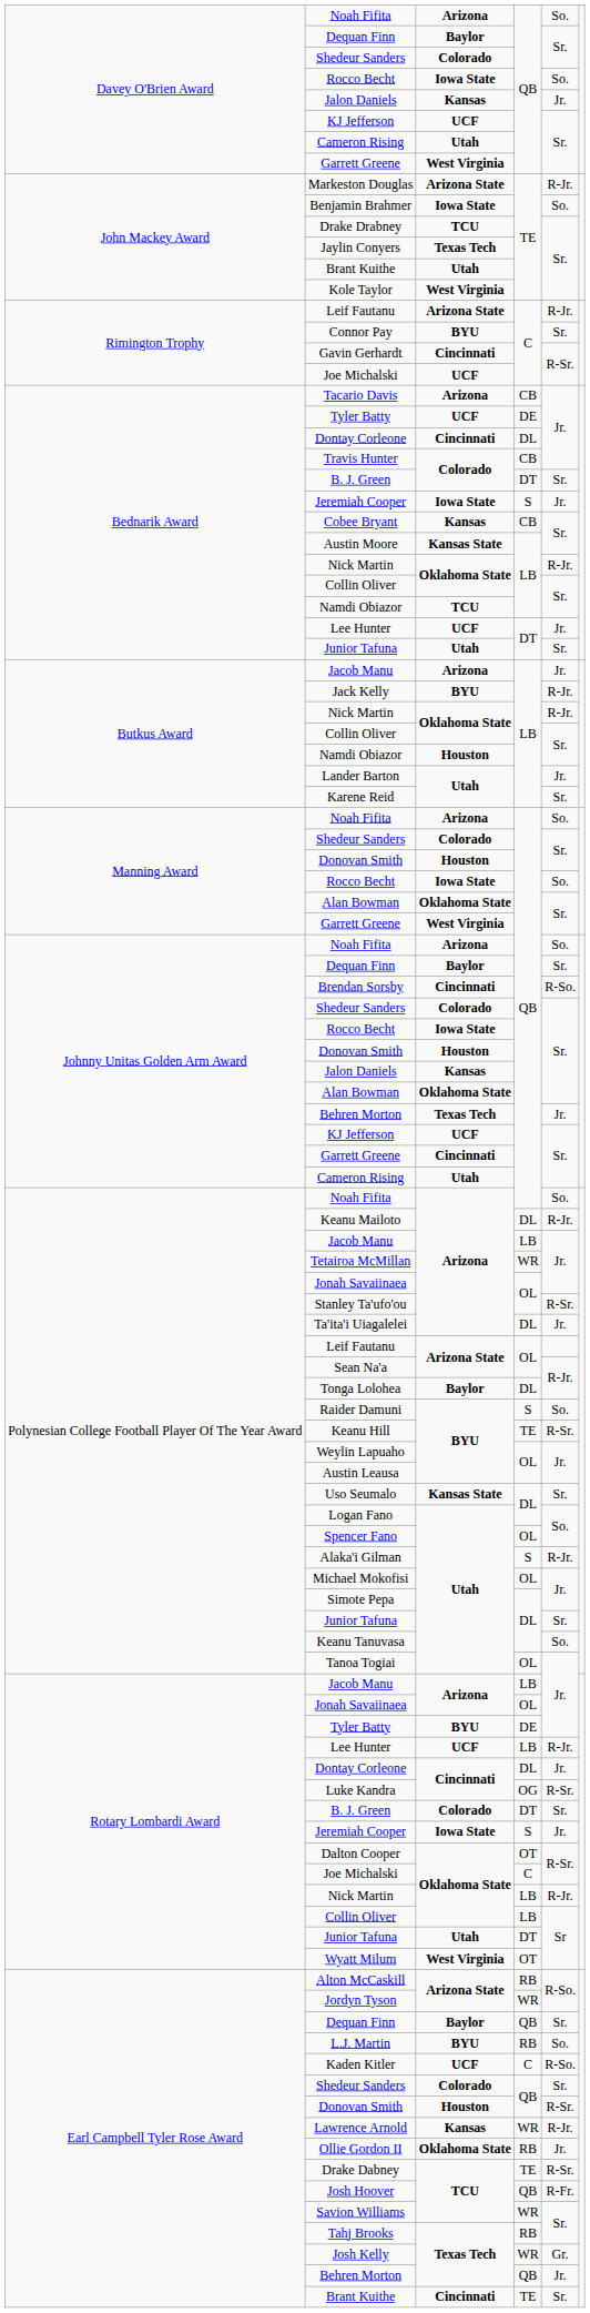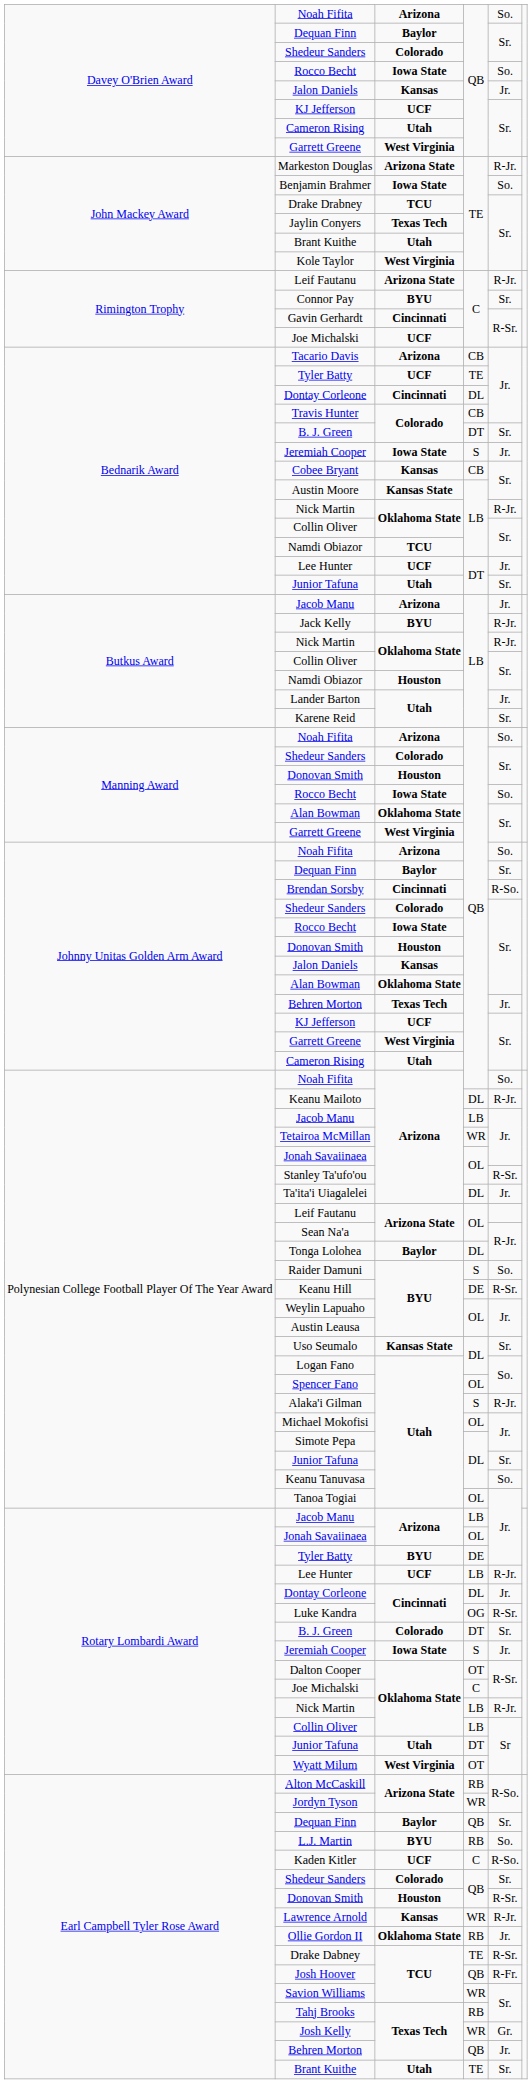Bednarik Award / Tyler Batty | column 4: DE -> TE
Johnny Unitas Golden Arm Award / Garrett Greene | column 3: Cincinnati -> West Virginia
Keanu Hill | column 4: TE -> DE
Earl Campbell Tyler Rose Award / Brant Kuithe | column 3: Cincinnati -> Utah
